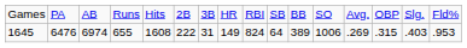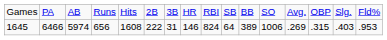1645 | column 2: 6476 -> 6466
1645 | column 3: 6974 -> 5974
1645 | column 4: 655 -> 656
1645 | column 8: 149 -> 146
